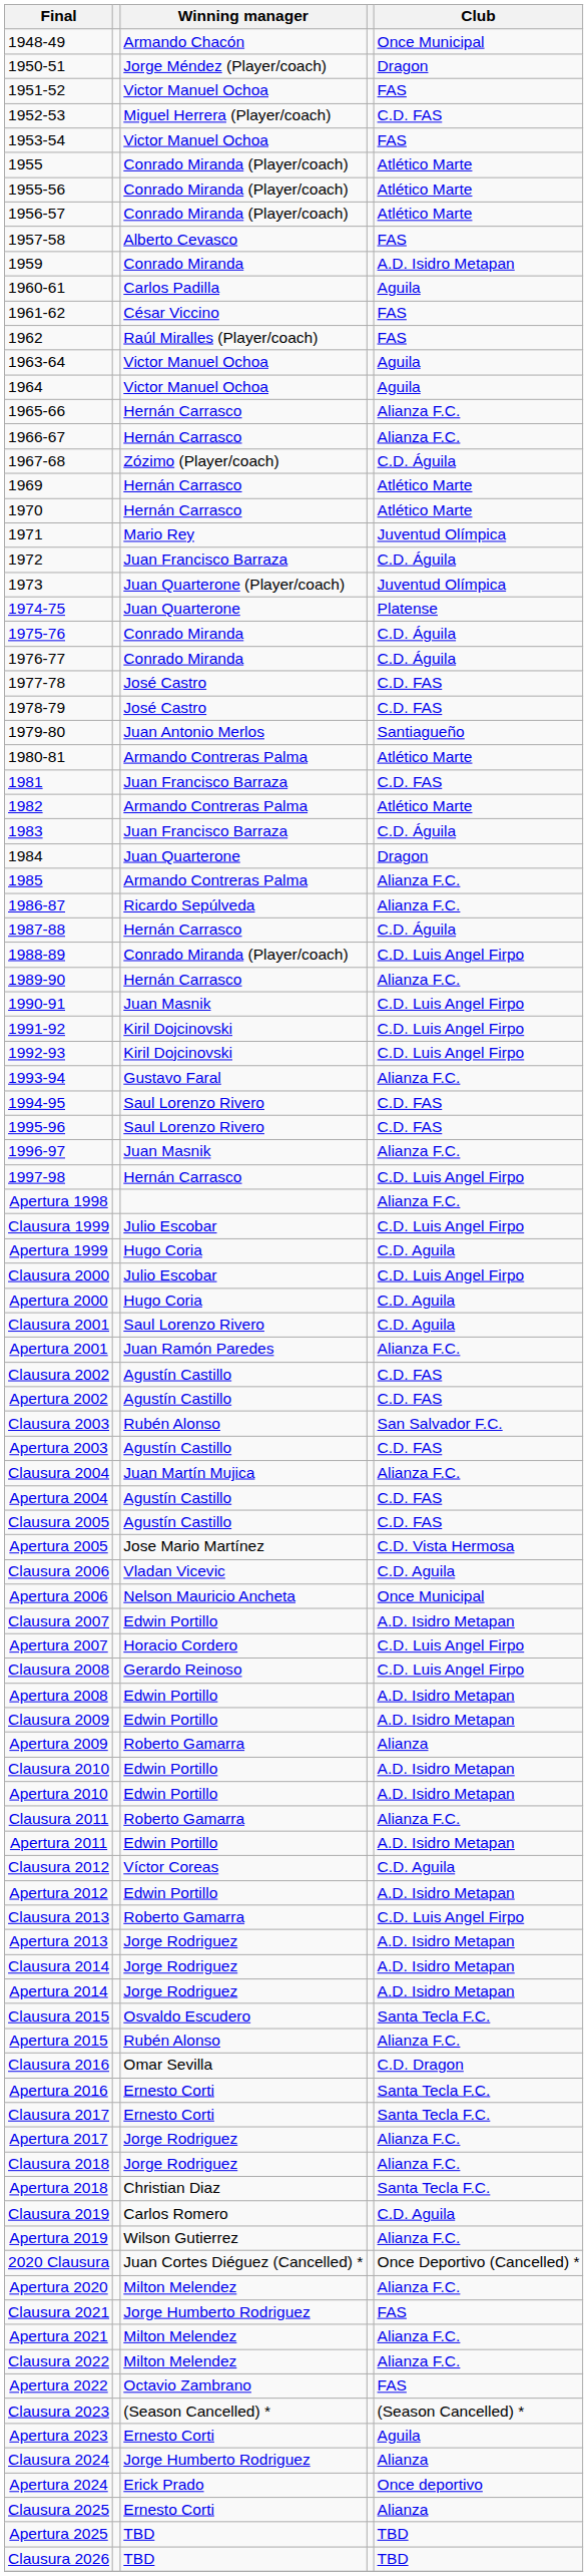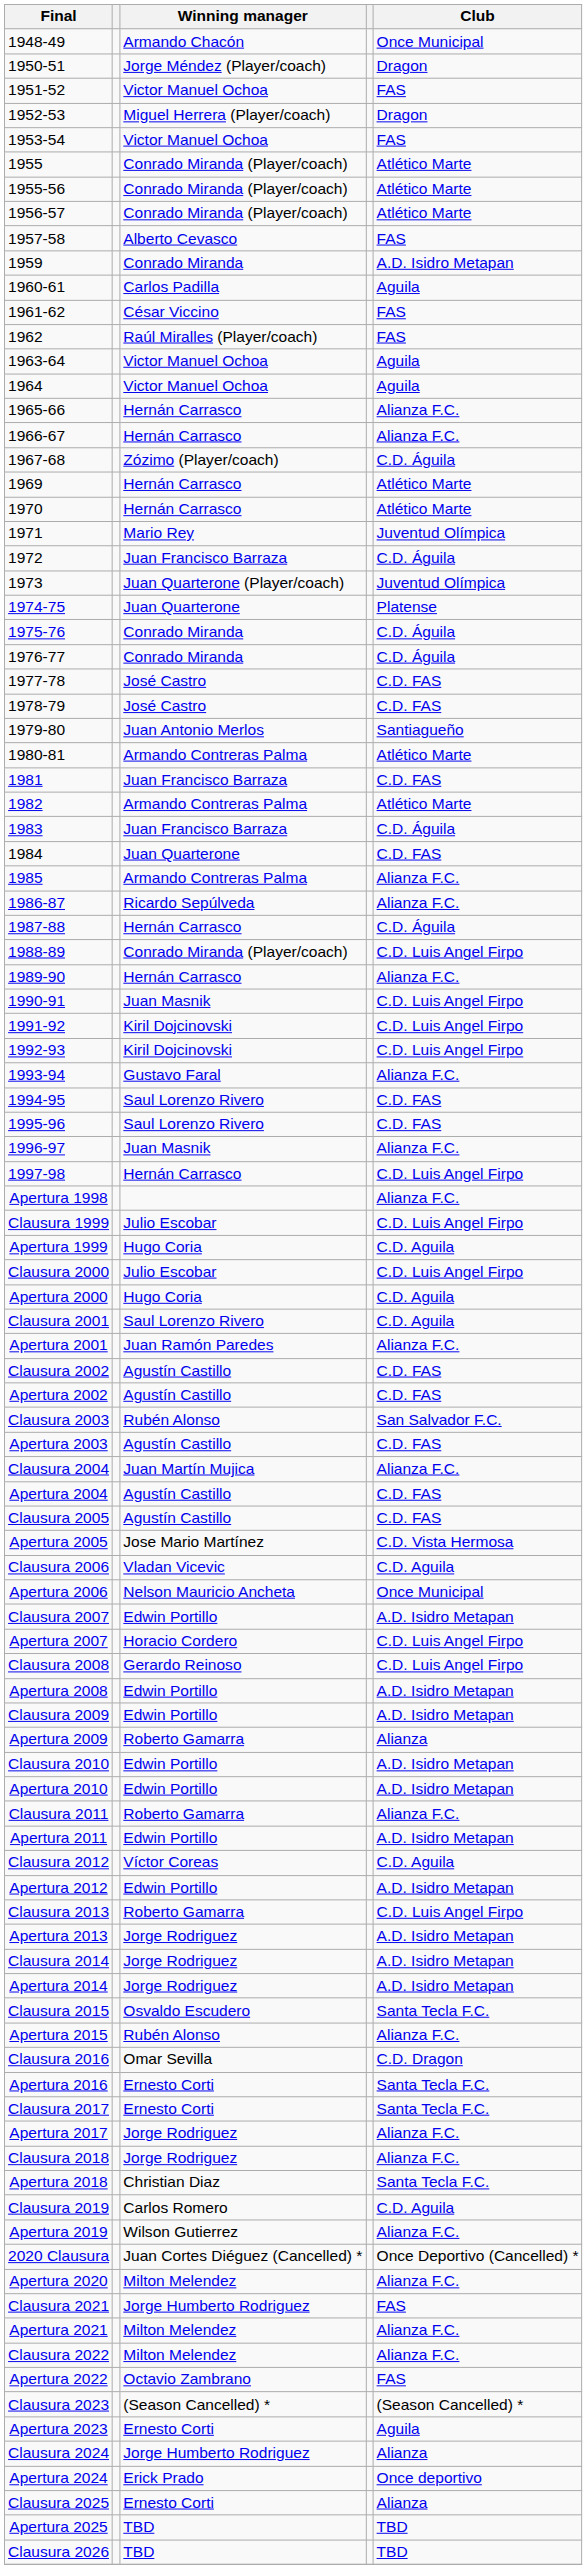1952-53 | Club: C.D. FAS -> Dragon
1984 | Club: Dragon -> C.D. FAS
